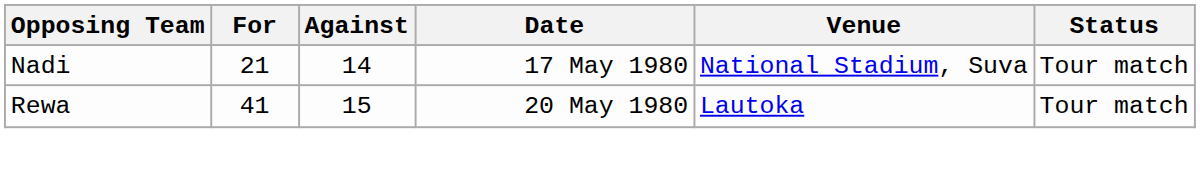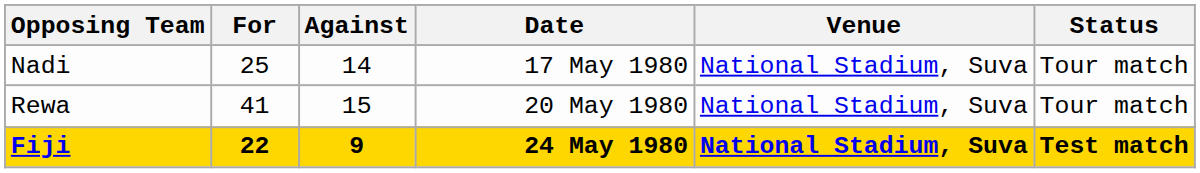Nadi | For: 21 -> 25
Rewa | Venue: Lautoka -> National Stadium, Suva
+ row: Fiji | 22 | 9 | 24 May 1980 | National Stadium, Suva | Test match
